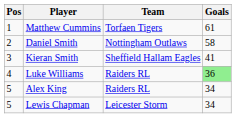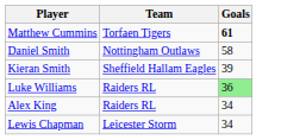- column: Pos | 1 | 2 | 3 | 4 | 5 | 5
Matthew Cummins | Goals: normal -> bold
Kieran Smith | Goals: 41 -> 39
